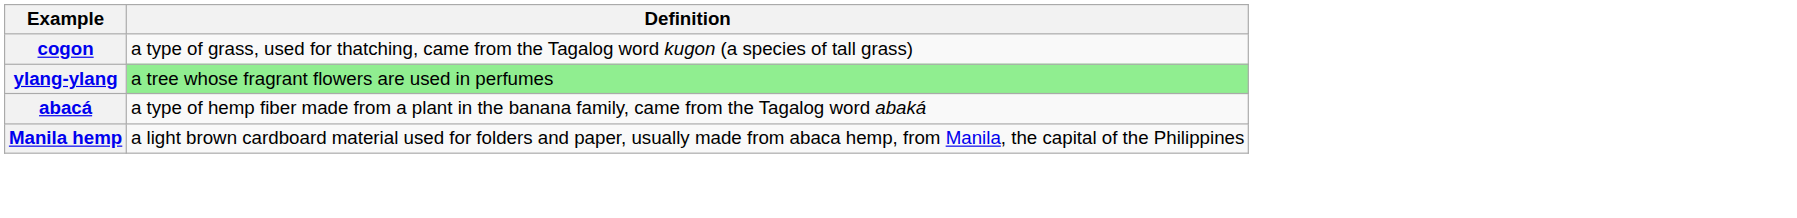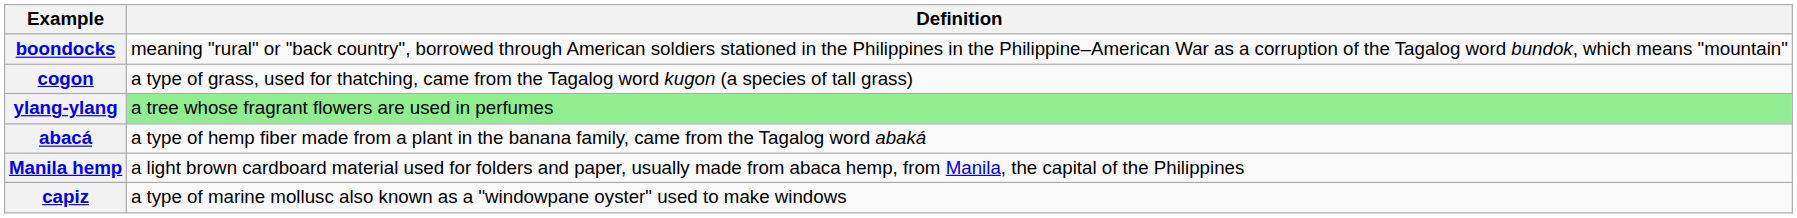+ row: boondocks | meaning "rural" or "back country", borrowed through American soldiers stationed in the Philippines in the Philippine–American War as a corruption of the Tagalog word bundok, which means "mountain"
+ row: capiz | a type of marine mollusc also known as a "windowpane oyster" used to make windows
